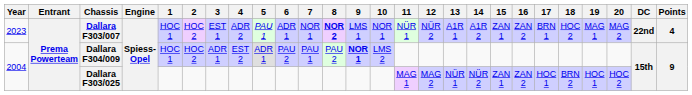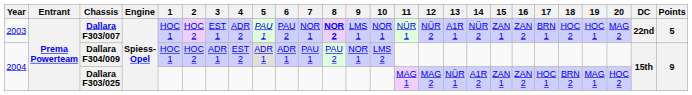Dallara F303/007 | Year: 2023 -> 2003
Dallara F303/007 | 6: ADR 1 -> PAU 2
Dallara F303/007 | 14: A1R 2 -> NÜR 2
Dallara F303/007 | 19: MAG 1 -> HOC 1
Dallara F303/007 | Points: 4 -> 5
Dallara F304/009 | 6: PAU 2 -> ADR 1
Dallara F304/009 | 9: bold -> normal
Dallara F303/025 | 14: NÜR 2 -> A1R 2
Dallara F303/025 | 19: HOC 1 -> MAG 1
